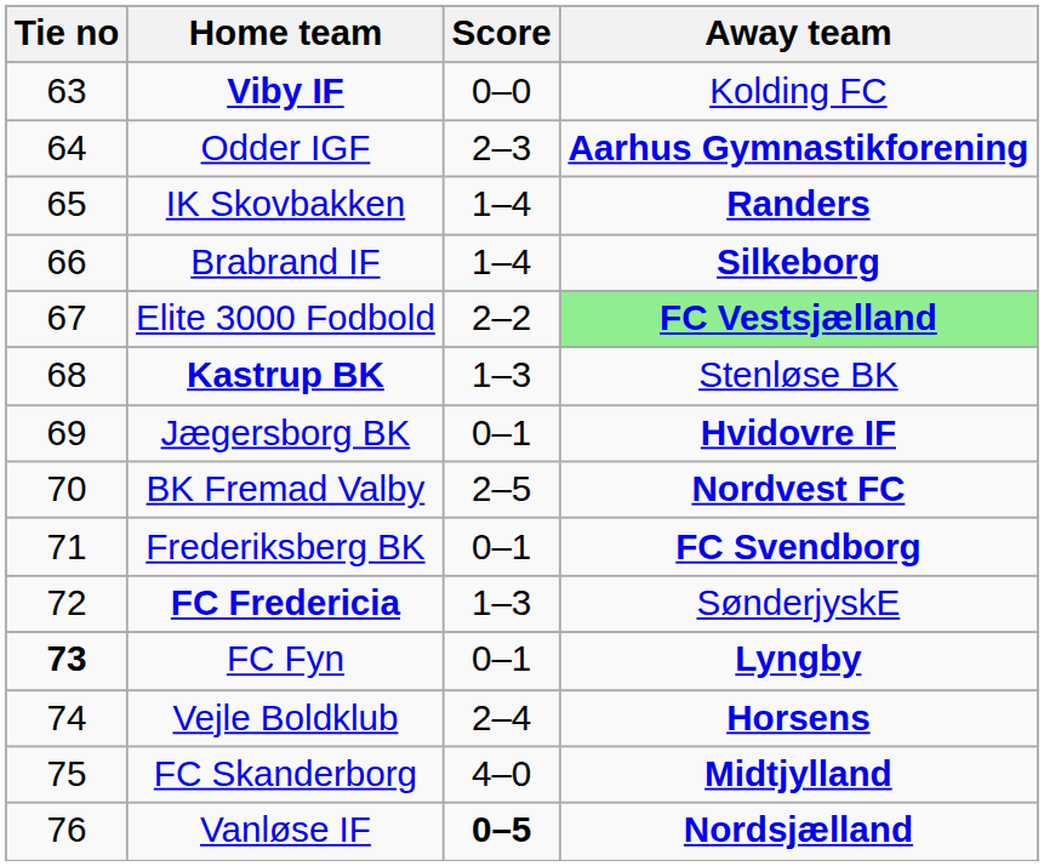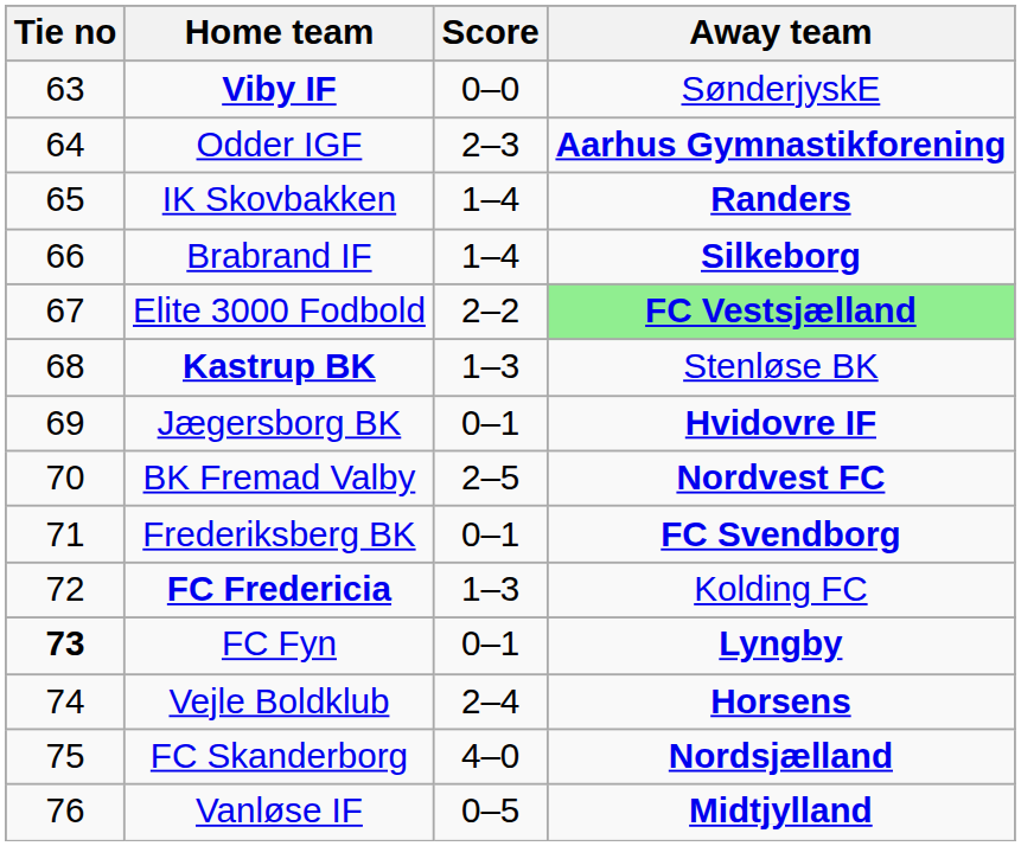Viby IF | Away team: Kolding FC -> SønderjyskE
FC Fredericia | Away team: SønderjyskE -> Kolding FC
FC Skanderborg | Away team: Midtjylland -> Nordsjælland
Vanløse IF | Score: bold -> normal
Vanløse IF | Away team: Nordsjælland -> Midtjylland
